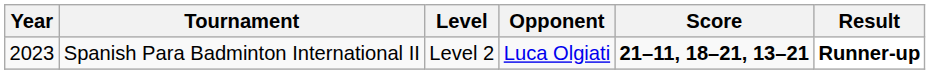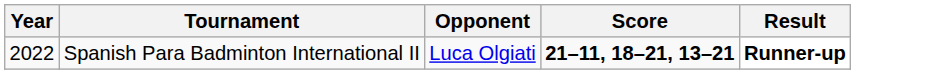- column: Level | Level 2
Spanish Para Badminton International II | Year: 2023 -> 2022
